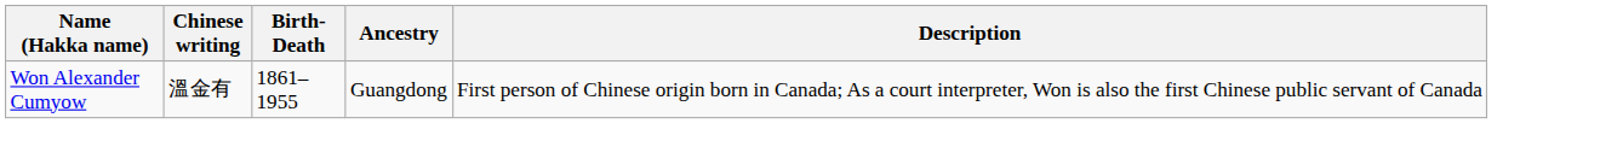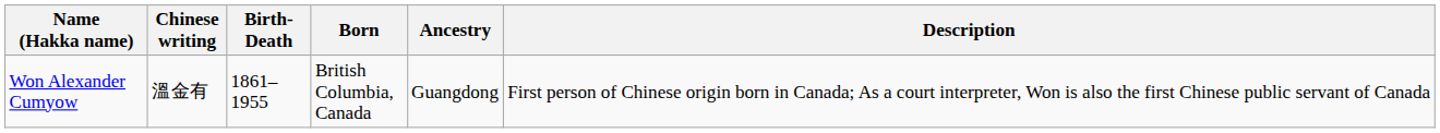+ column: Born | British Columbia, Canada
